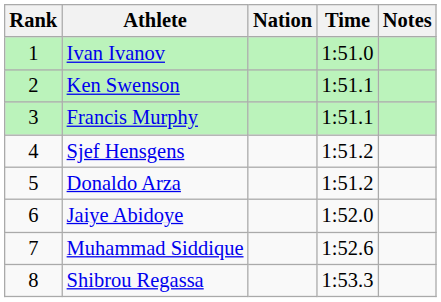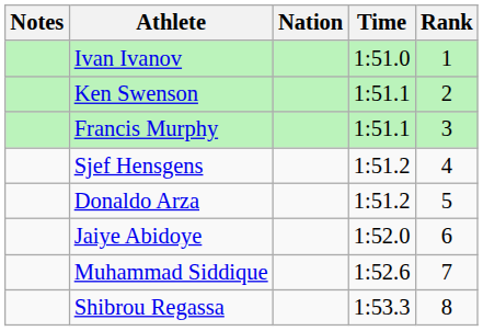columns swapped: Rank <-> Notes
